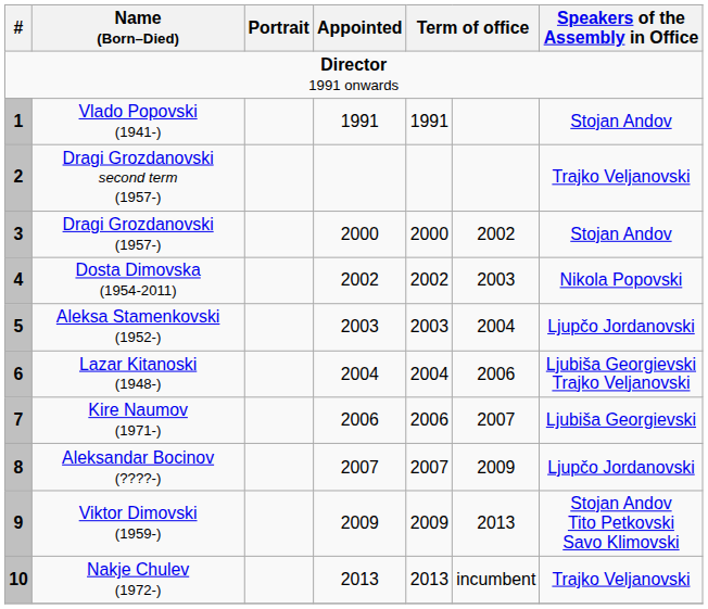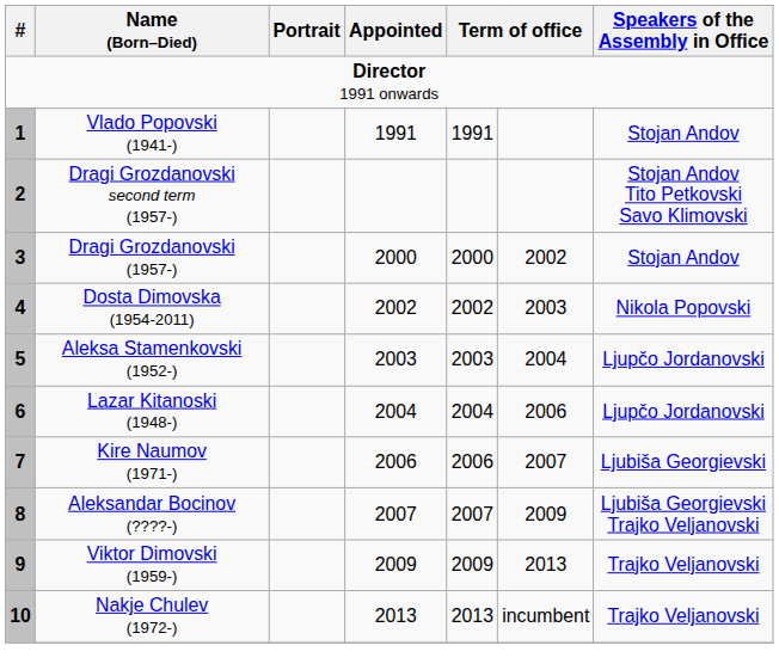2 | Speakers of the Assembly in Office: Trajko Veljanovski -> Stojan Andov Tito Petkovski Savo Klimovski
6 | Speakers of the Assembly in Office: Ljubiša Georgievski Trajko Veljanovski -> Ljupčo Jordanovski
8 | Speakers of the Assembly in Office: Ljupčo Jordanovski -> Ljubiša Georgievski Trajko Veljanovski
9 | Speakers of the Assembly in Office: Stojan Andov Tito Petkovski Savo Klimovski -> Trajko Veljanovski
